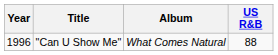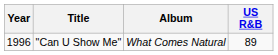"Can U Show Me" | US R&B: 88 -> 89
